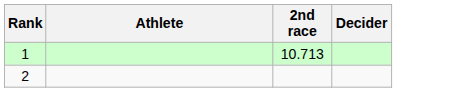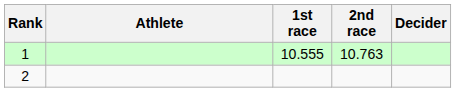+ column: 1st race | 10.555
1 | 2nd race: 10.713 -> 10.763
